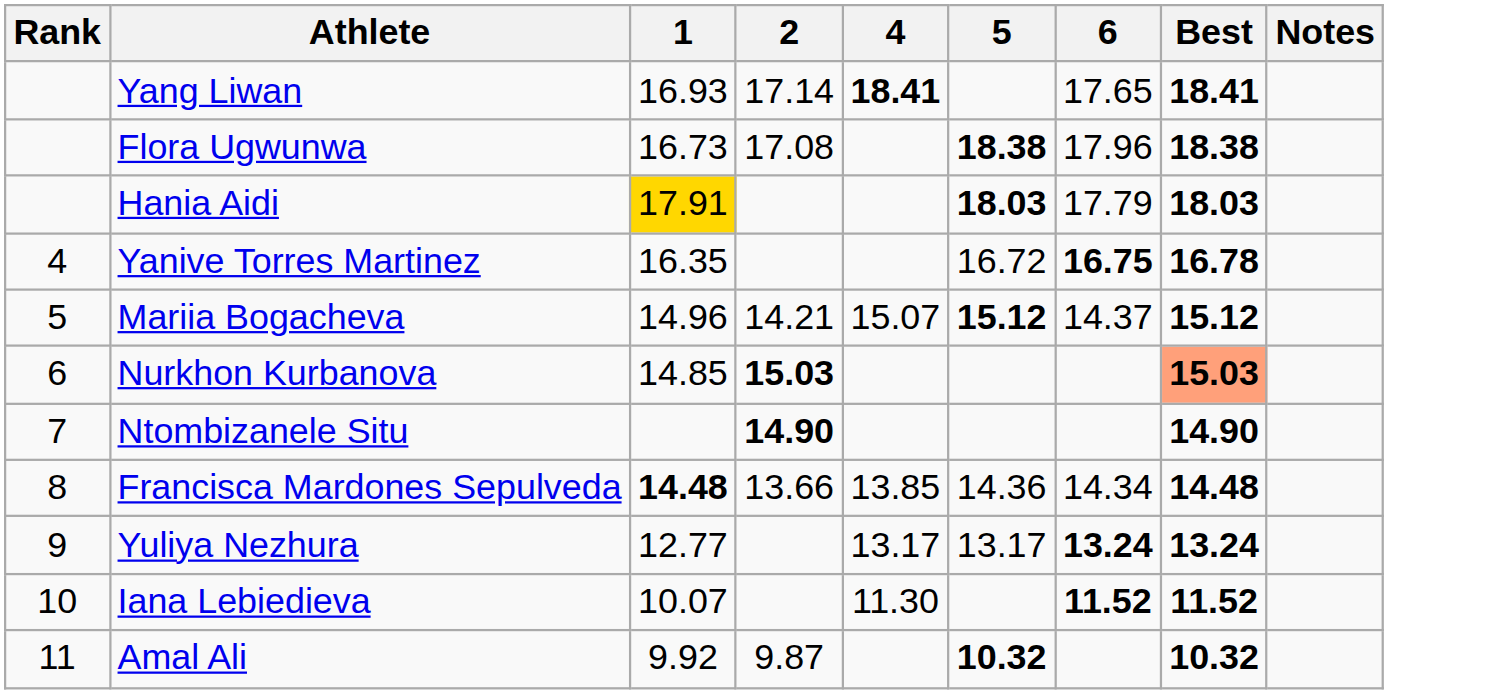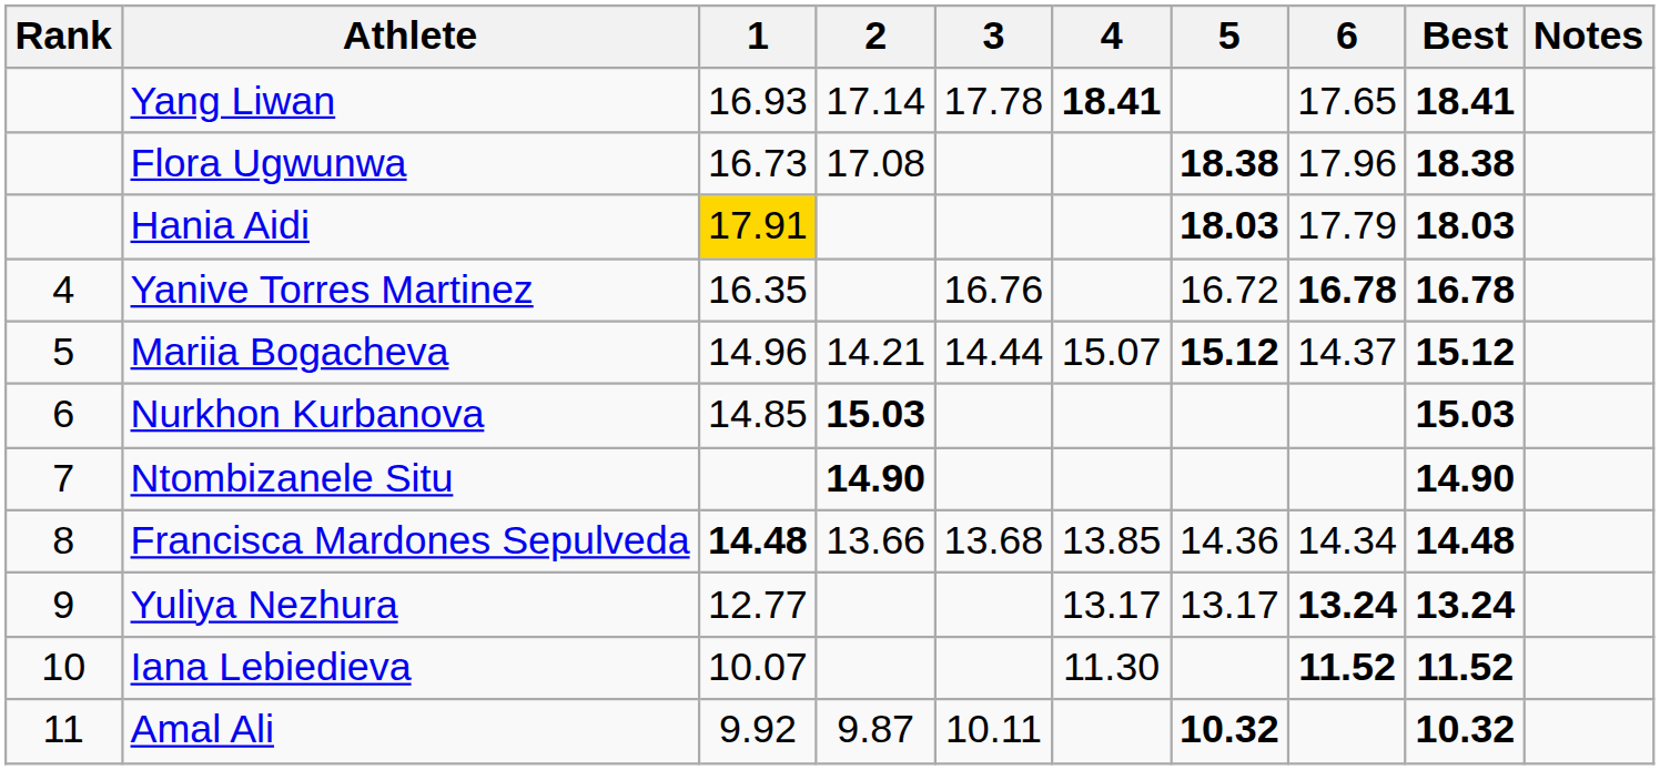+ column: 3 | 17.78 | 16.76 | 14.44 | 13.68 | 10.11
Yanive Torres Martinez | 6: 16.75 -> 16.78
Nurkhon Kurbanova | Best: lightsalmon background -> no background
